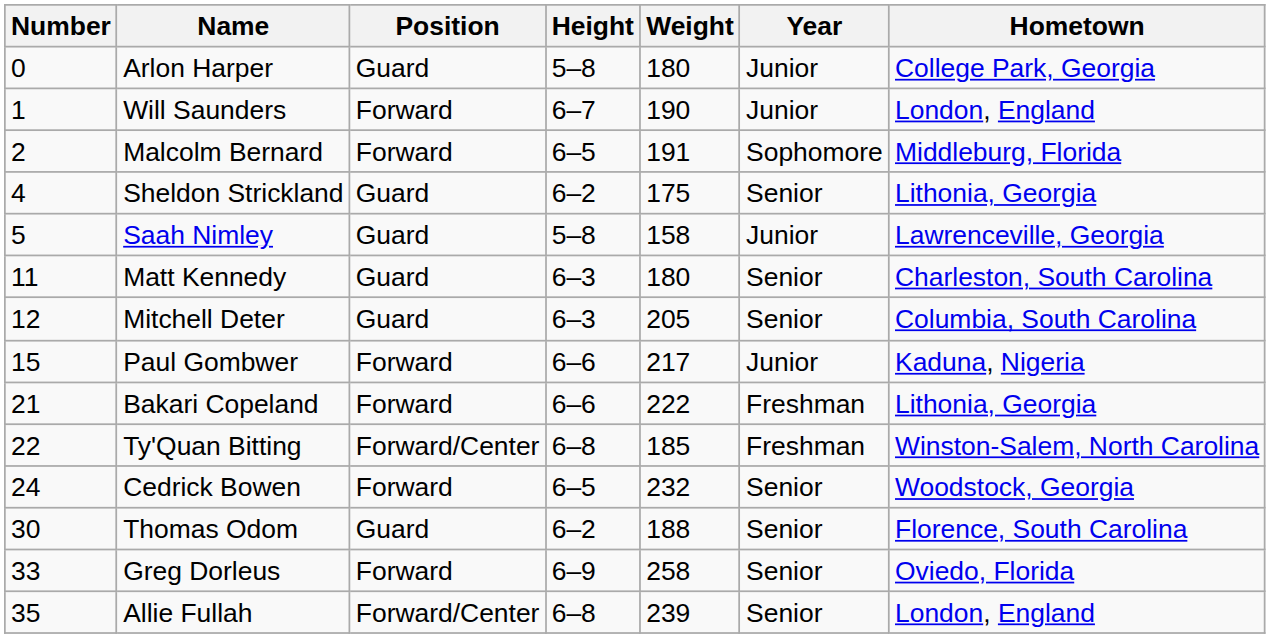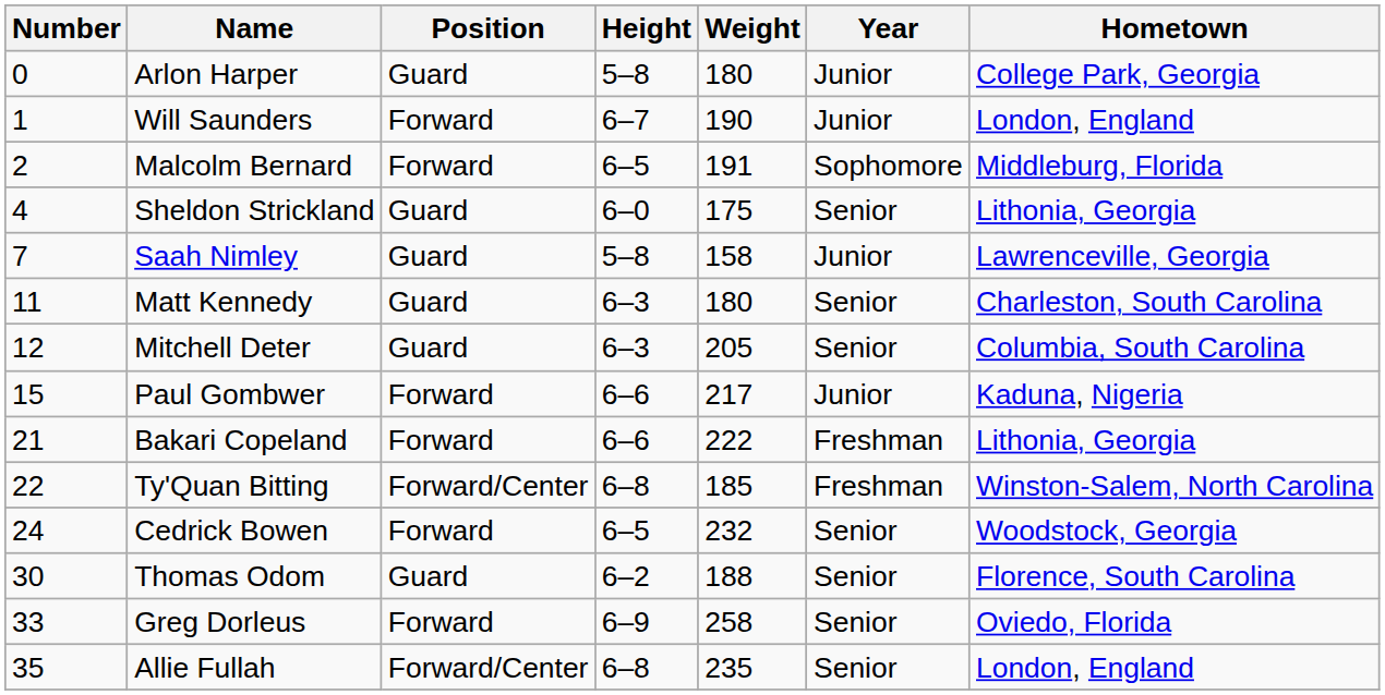Sheldon Strickland | Height: 6–2 -> 6–0
Saah Nimley | Number: 5 -> 7
Allie Fullah | Weight: 239 -> 235
